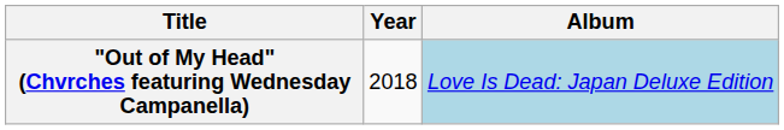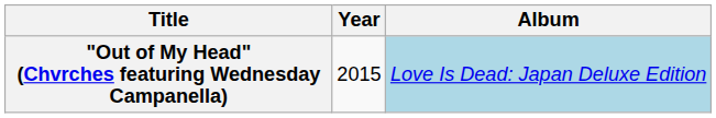"Out of My Head" (Chvrches featuring Wednesday Campanella) | Year: 2018 -> 2015
